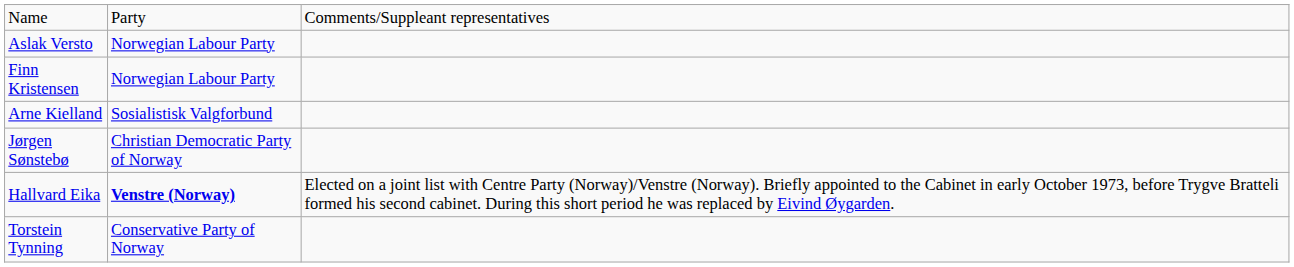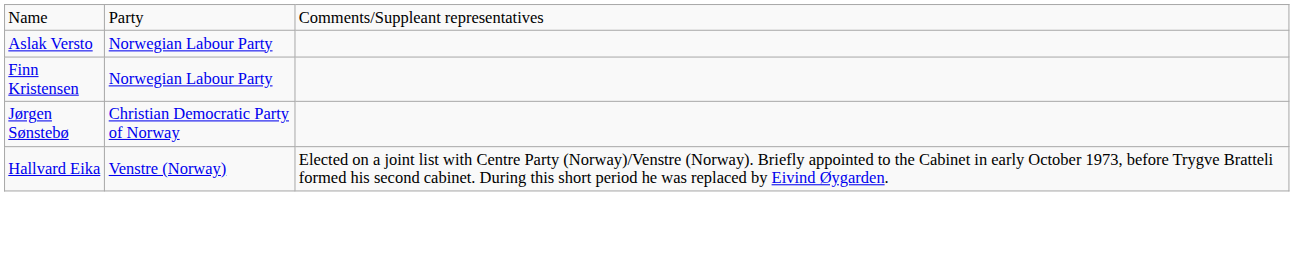- row: Arne Kielland | Sosialistisk Valgforbund
Hallvard Eika | column 2: bold -> normal
- row: Torstein Tynning | Conservative Party of Norway
